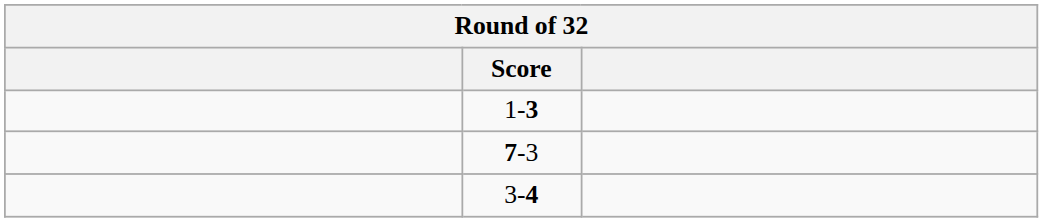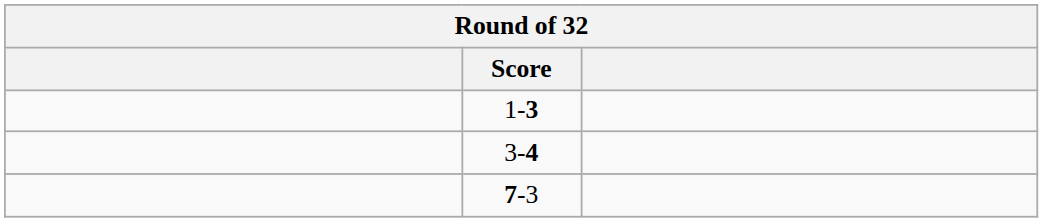rows swapped: 3-4 <-> 7-3
